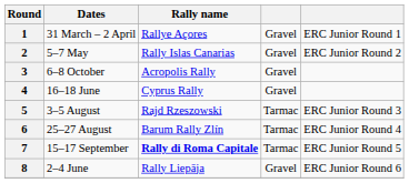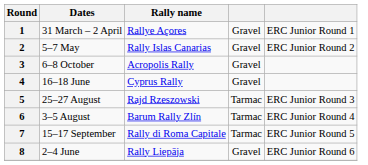5 | Dates: 3–5 August -> 25–27 August
6 | Dates: 25–27 August -> 3–5 August
7 | Rally name: bold -> normal
